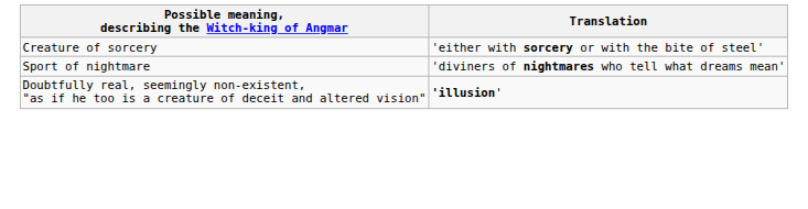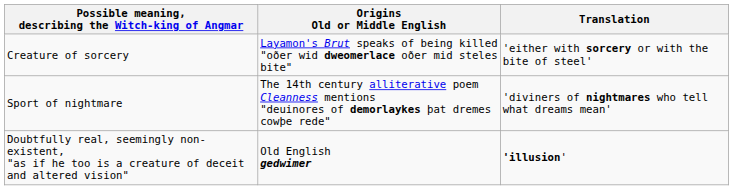+ column: Origins Old or Middle English | Layamon's Brut speaks of being killed "oðer wid dweomerlace oðer mid steles bite" | The 14th century alliterative poem Cleanness mentions "deuinores of demorlaykes þat dremes cowþe rede" | Old English gedwimer
